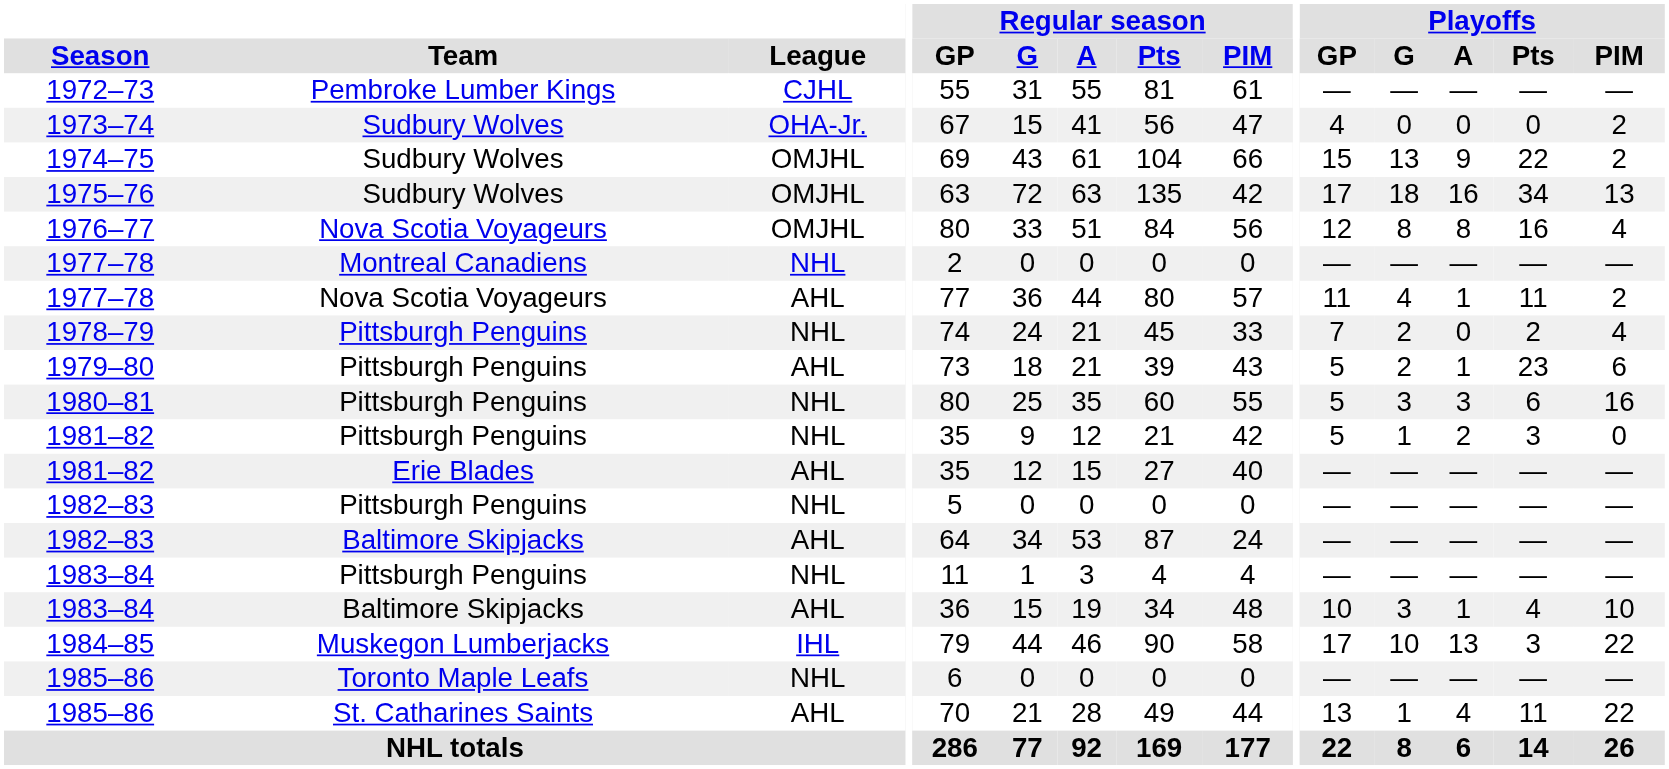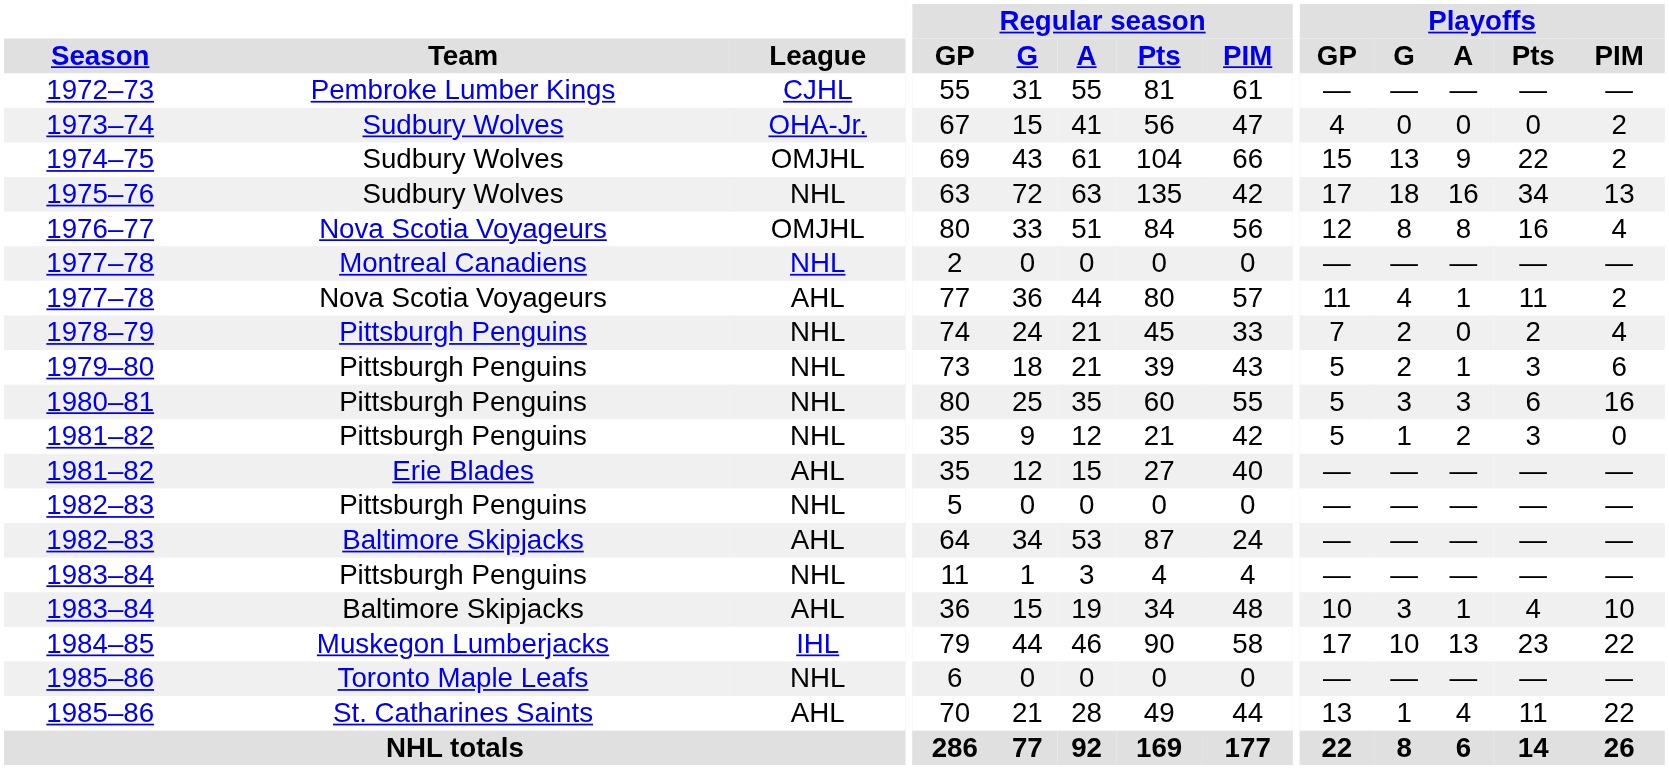1975–76 | League: OMJHL -> NHL
1979–80 | League: AHL -> NHL
1979–80 | Playoffs / Pts: 23 -> 3
1984–85 | Playoffs / Pts: 3 -> 23
